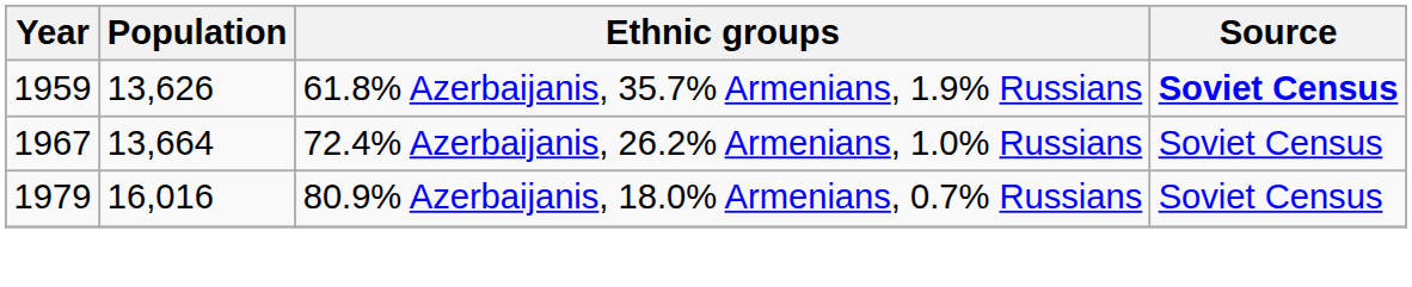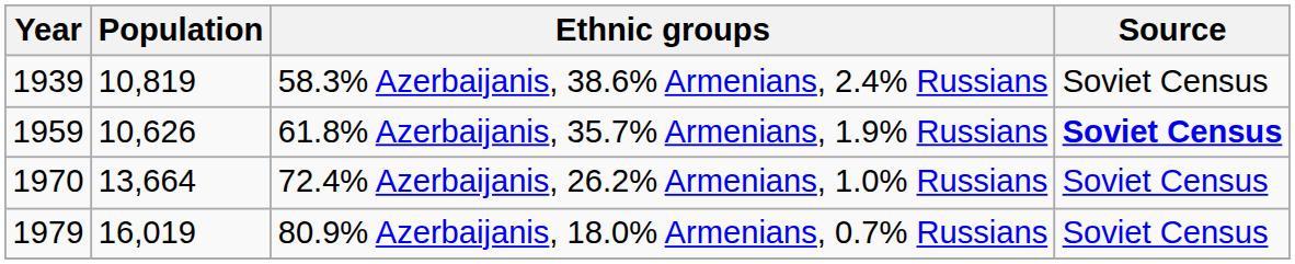+ row: 1939 | 10,819 | 58.3% Azerbaijanis, 38.6% Armenians, 2.4% Russians | Soviet Census
61.8% Azerbaijanis, 35.7% Armenians, 1.9% Russians | Population: 13,626 -> 10,626
72.4% Azerbaijanis, 26.2% Armenians, 1.0% Russians | Year: 1967 -> 1970
80.9% Azerbaijanis, 18.0% Armenians, 0.7% Russians | Population: 16,016 -> 16,019
